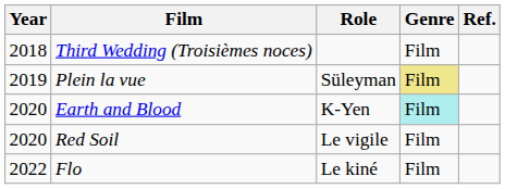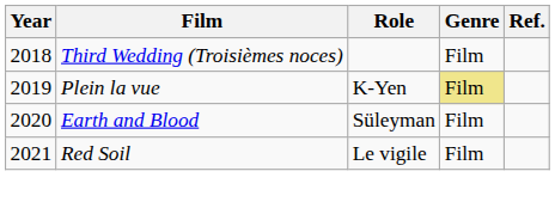Plein la vue | Role: Süleyman -> K-Yen
Earth and Blood | Role: K-Yen -> Süleyman
Earth and Blood | Genre: paleturquoise background -> no background
Red Soil | Year: 2020 -> 2021
- row: 2022 | Flo | Le kiné | Film
